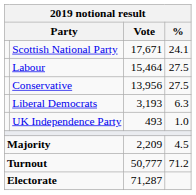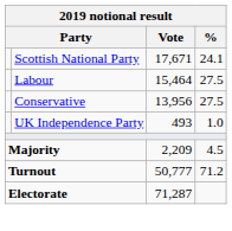- row: Liberal Democrats | 3,193 | 6.3
